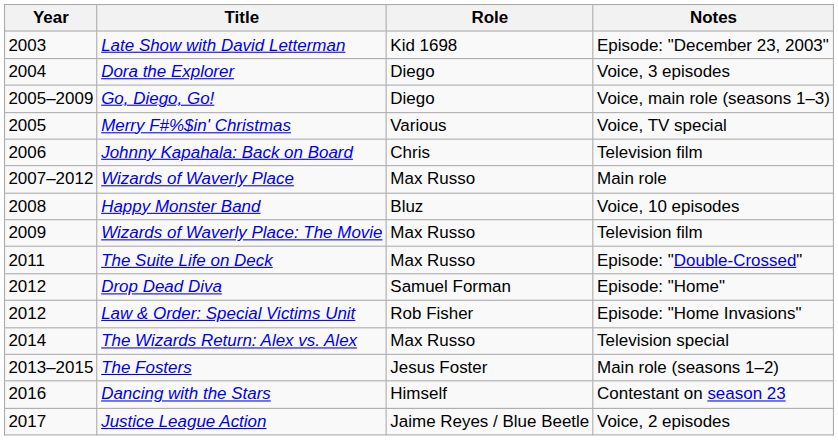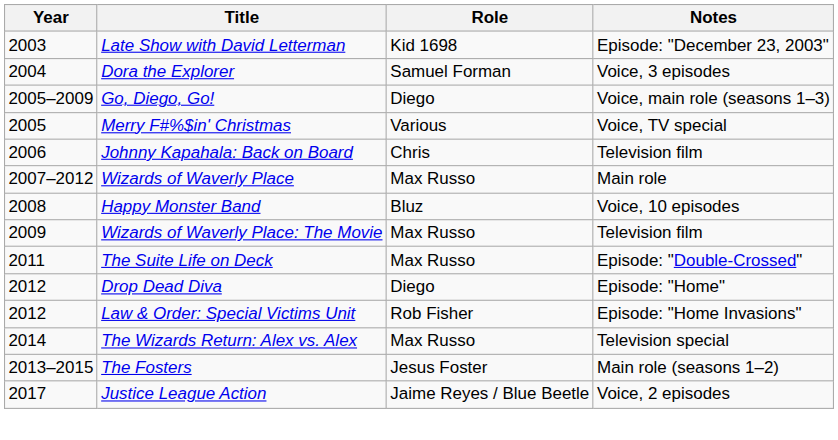Dora the Explorer | Role: Diego -> Samuel Forman
Drop Dead Diva | Role: Samuel Forman -> Diego
- row: 2016 | Dancing with the Stars | Himself | Contestant on season 23
